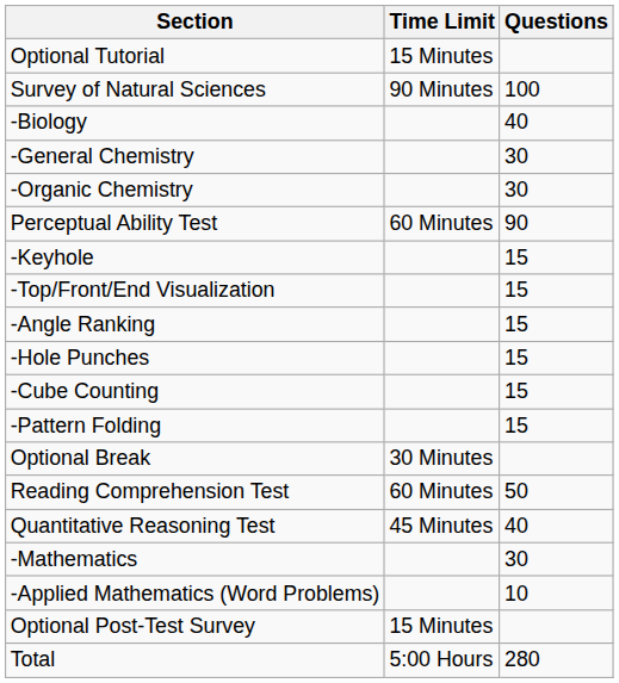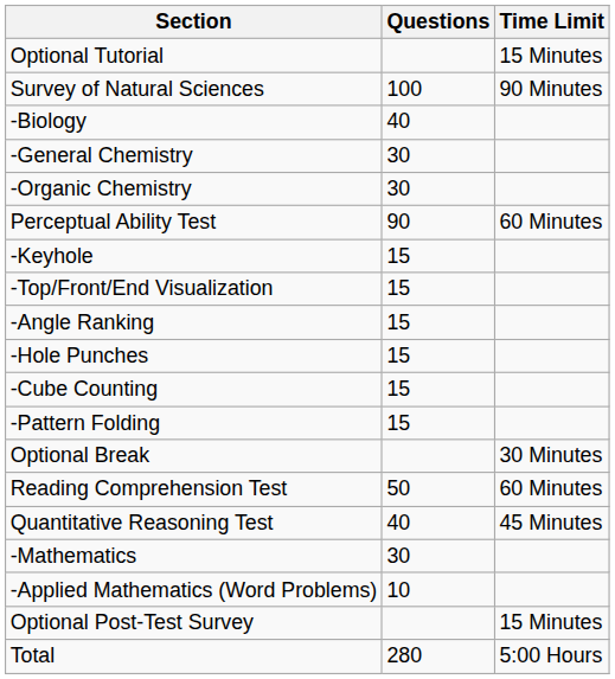columns swapped: Questions <-> Time Limit
